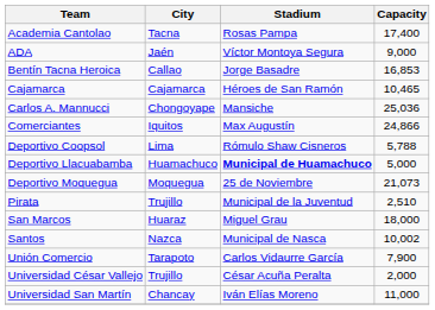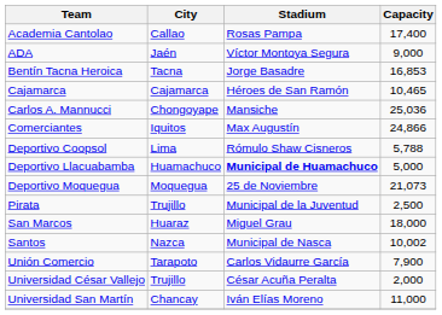Academia Cantolao | City: Tacna -> Callao
Bentín Tacna Heroica | City: Callao -> Tacna
Pirata | Capacity: 2,510 -> 2,500
